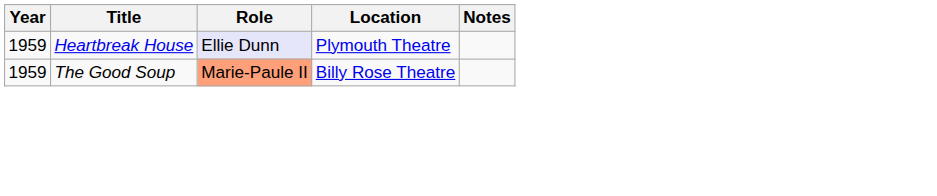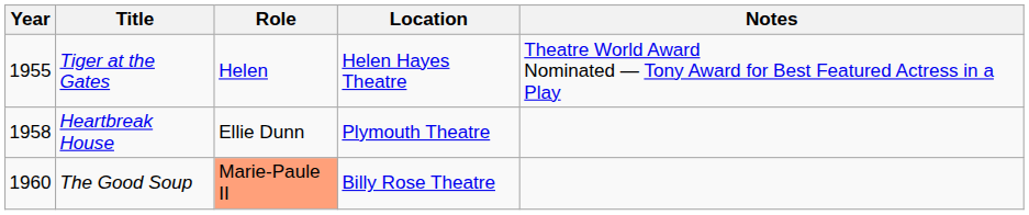+ row: 1955 | Tiger at the Gates | Helen | Helen Hayes Theatre | Theatre World Award Nominated — Tony Award for Best Featured Actress in a Play
Heartbreak House | Year: 1959 -> 1958
Heartbreak House | Role: lavender background -> no background
The Good Soup | Year: 1959 -> 1960
